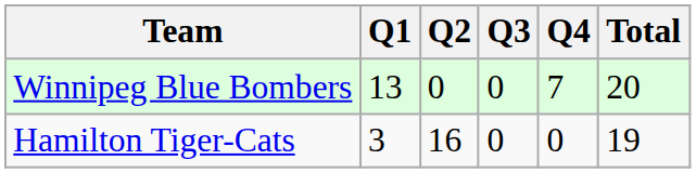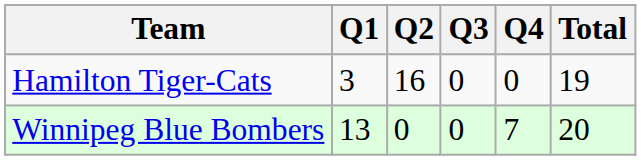rows swapped: Hamilton Tiger-Cats <-> Winnipeg Blue Bombers
